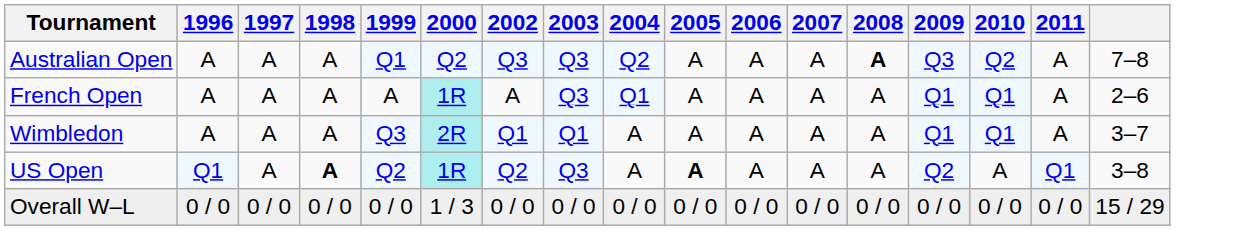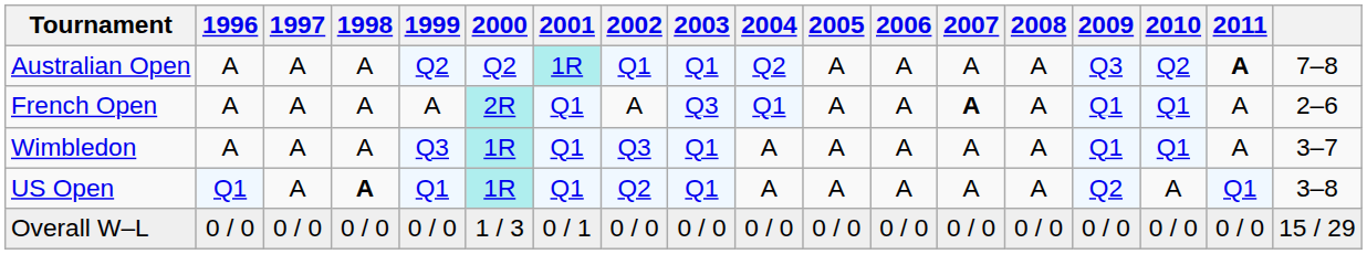+ column: 2001 | 1R | Q1 | Q1 | Q1 | 0 / 1
Australian Open | 1999: Q1 -> Q2
Australian Open | 2002: Q3 -> Q1
Australian Open | 2003: Q3 -> Q1
Australian Open | 2008: bold -> normal
Australian Open | 2011: normal -> bold
French Open | 2000: 1R -> 2R
French Open | 2007: normal -> bold
Wimbledon | 2000: 2R -> 1R
Wimbledon | 2002: Q1 -> Q3
US Open | 1999: Q2 -> Q1
US Open | 2003: Q3 -> Q1
US Open | 2005: bold -> normal
